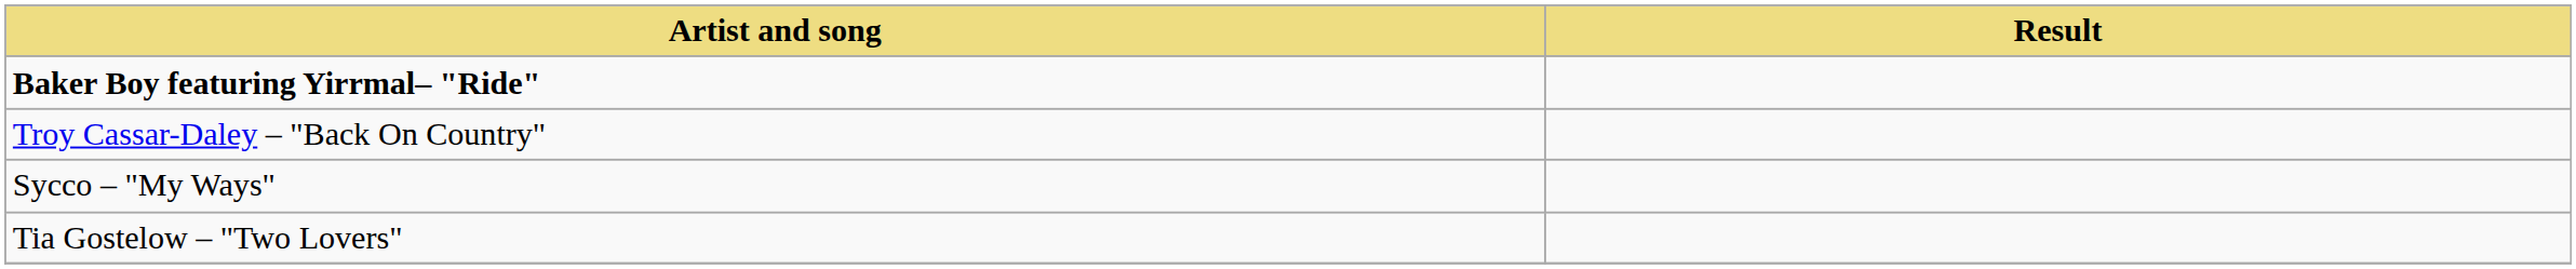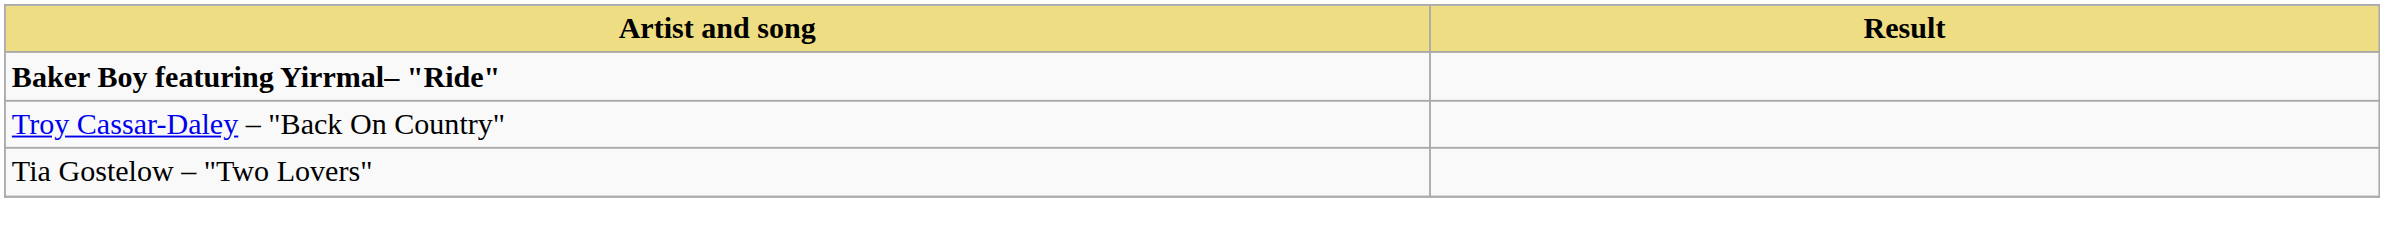- row: Sycco – "My Ways"
